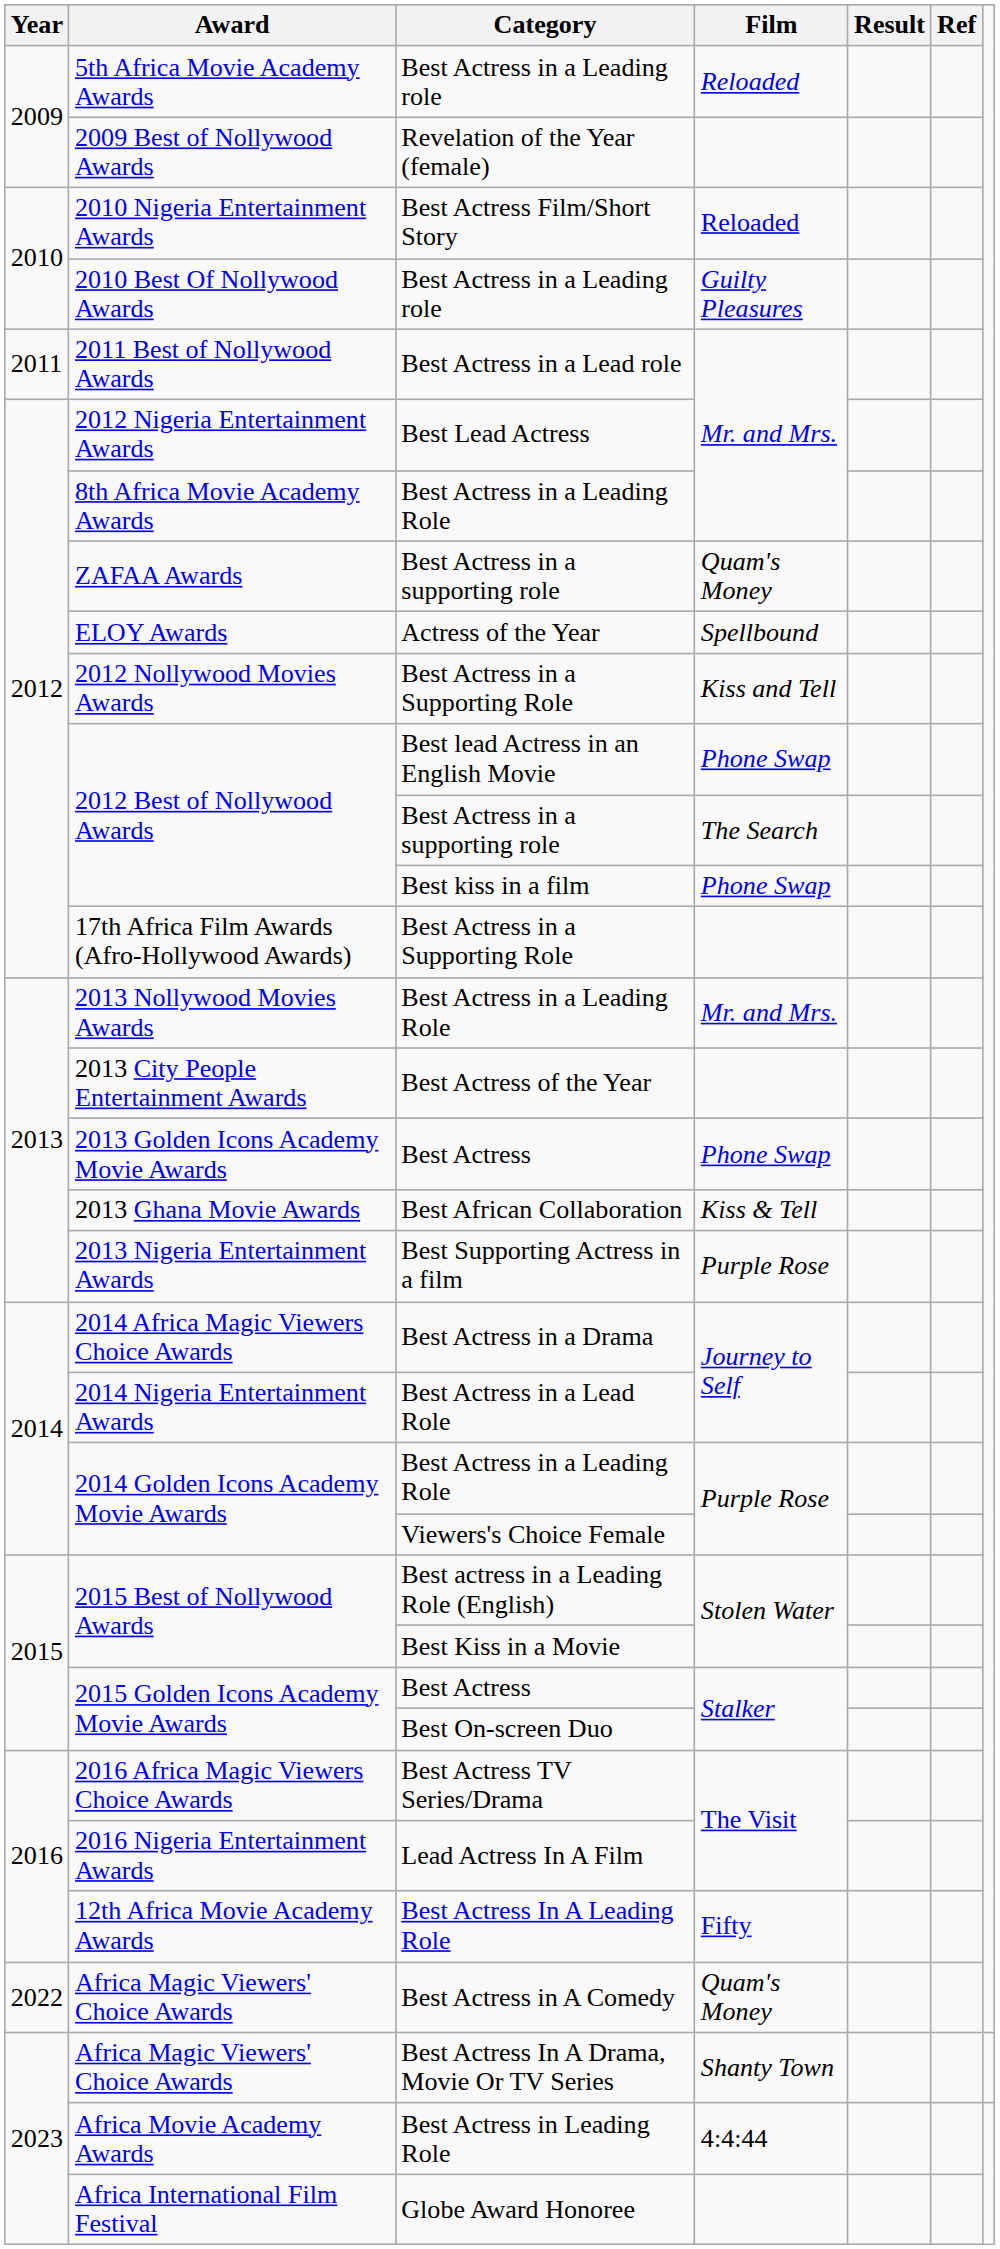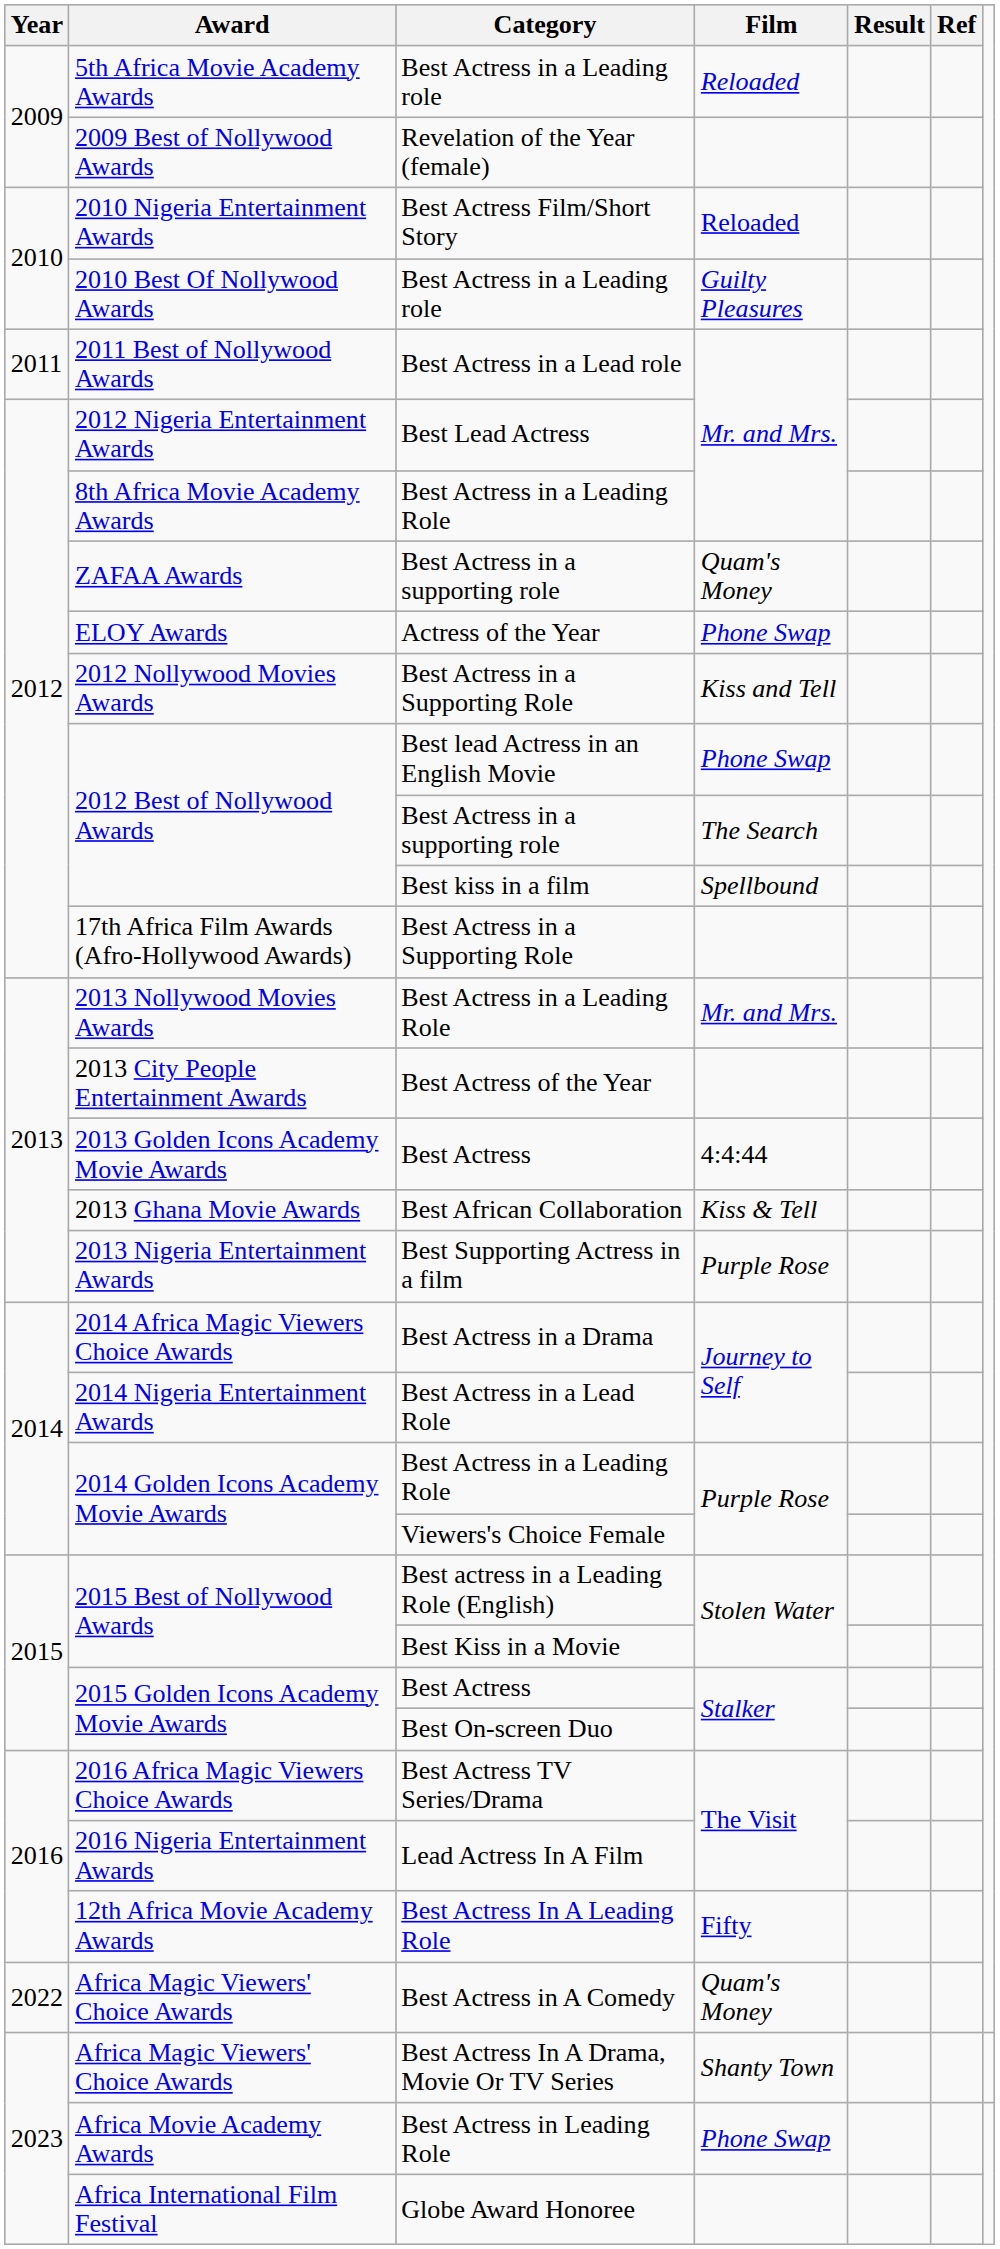ELOY Awards | Film: Spellbound -> Phone Swap
2012 Best of Nollywood Awards / Best kiss in a film | Film: Phone Swap -> Spellbound
2013 Golden Icons Academy Movie Awards | Film: Phone Swap -> 4:4:44
Africa Movie Academy Awards | Film: 4:4:44 -> Phone Swap
